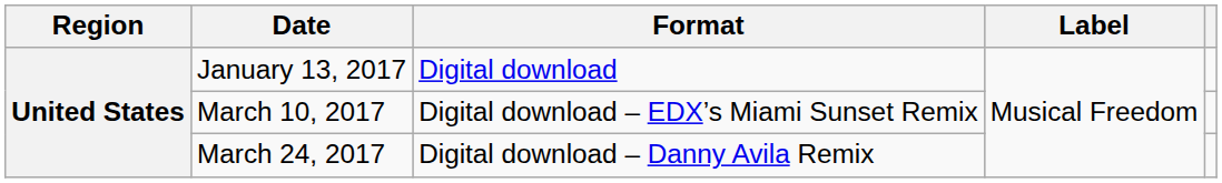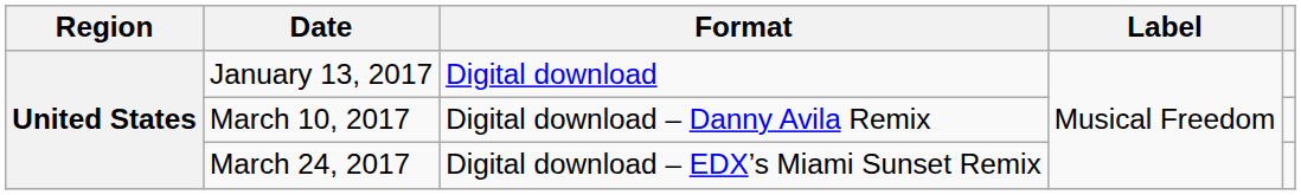March 10, 2017 | Format: Digital download – EDX’s Miami Sunset Remix -> Digital download – Danny Avila Remix
March 24, 2017 | Format: Digital download – Danny Avila Remix -> Digital download – EDX’s Miami Sunset Remix
